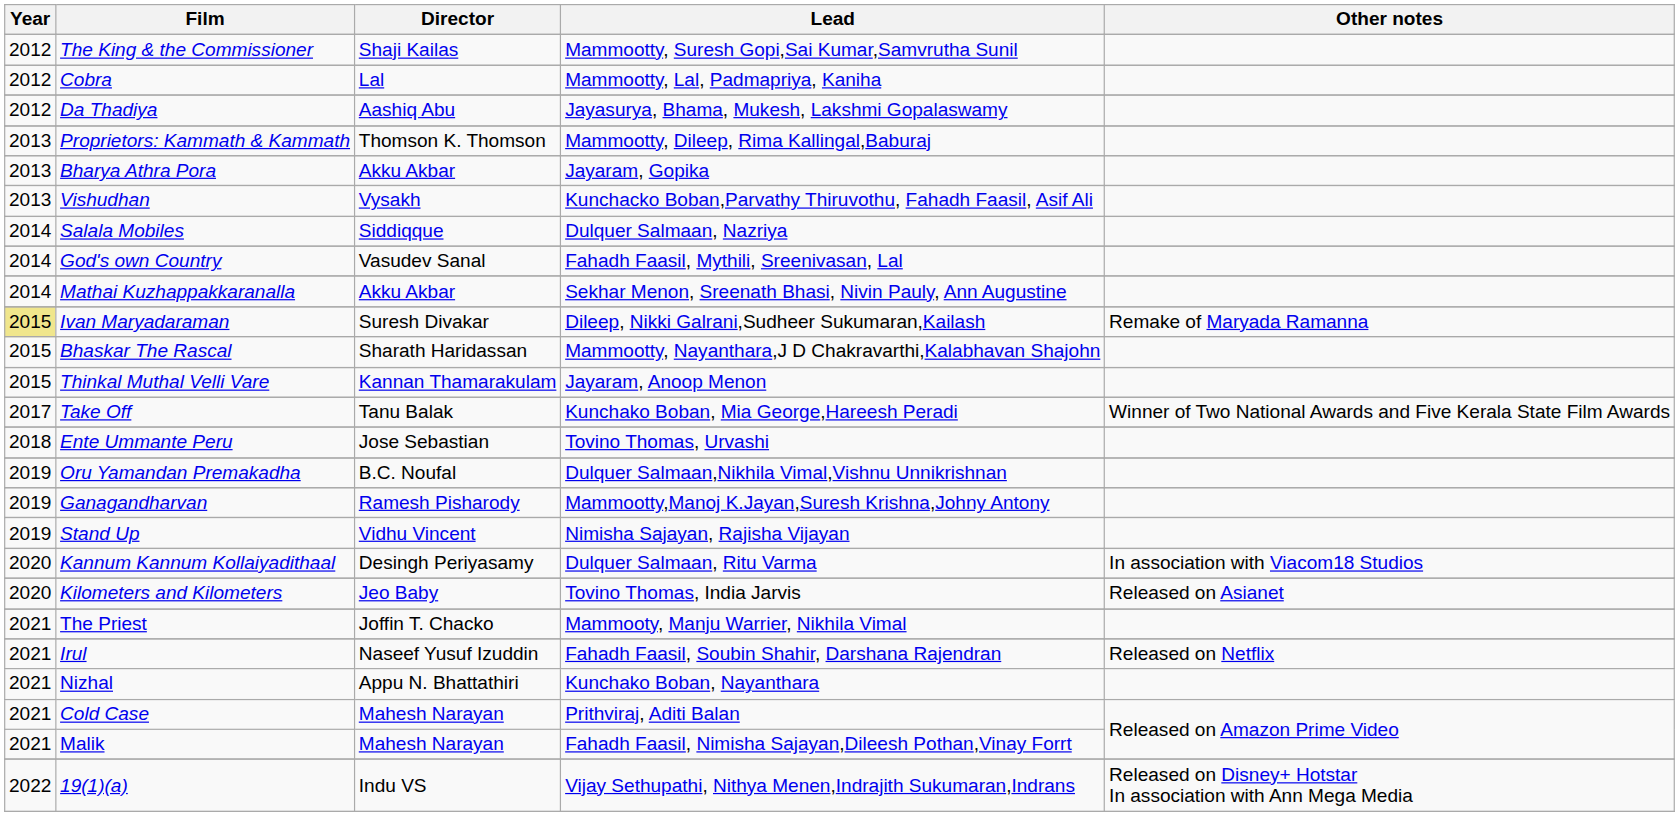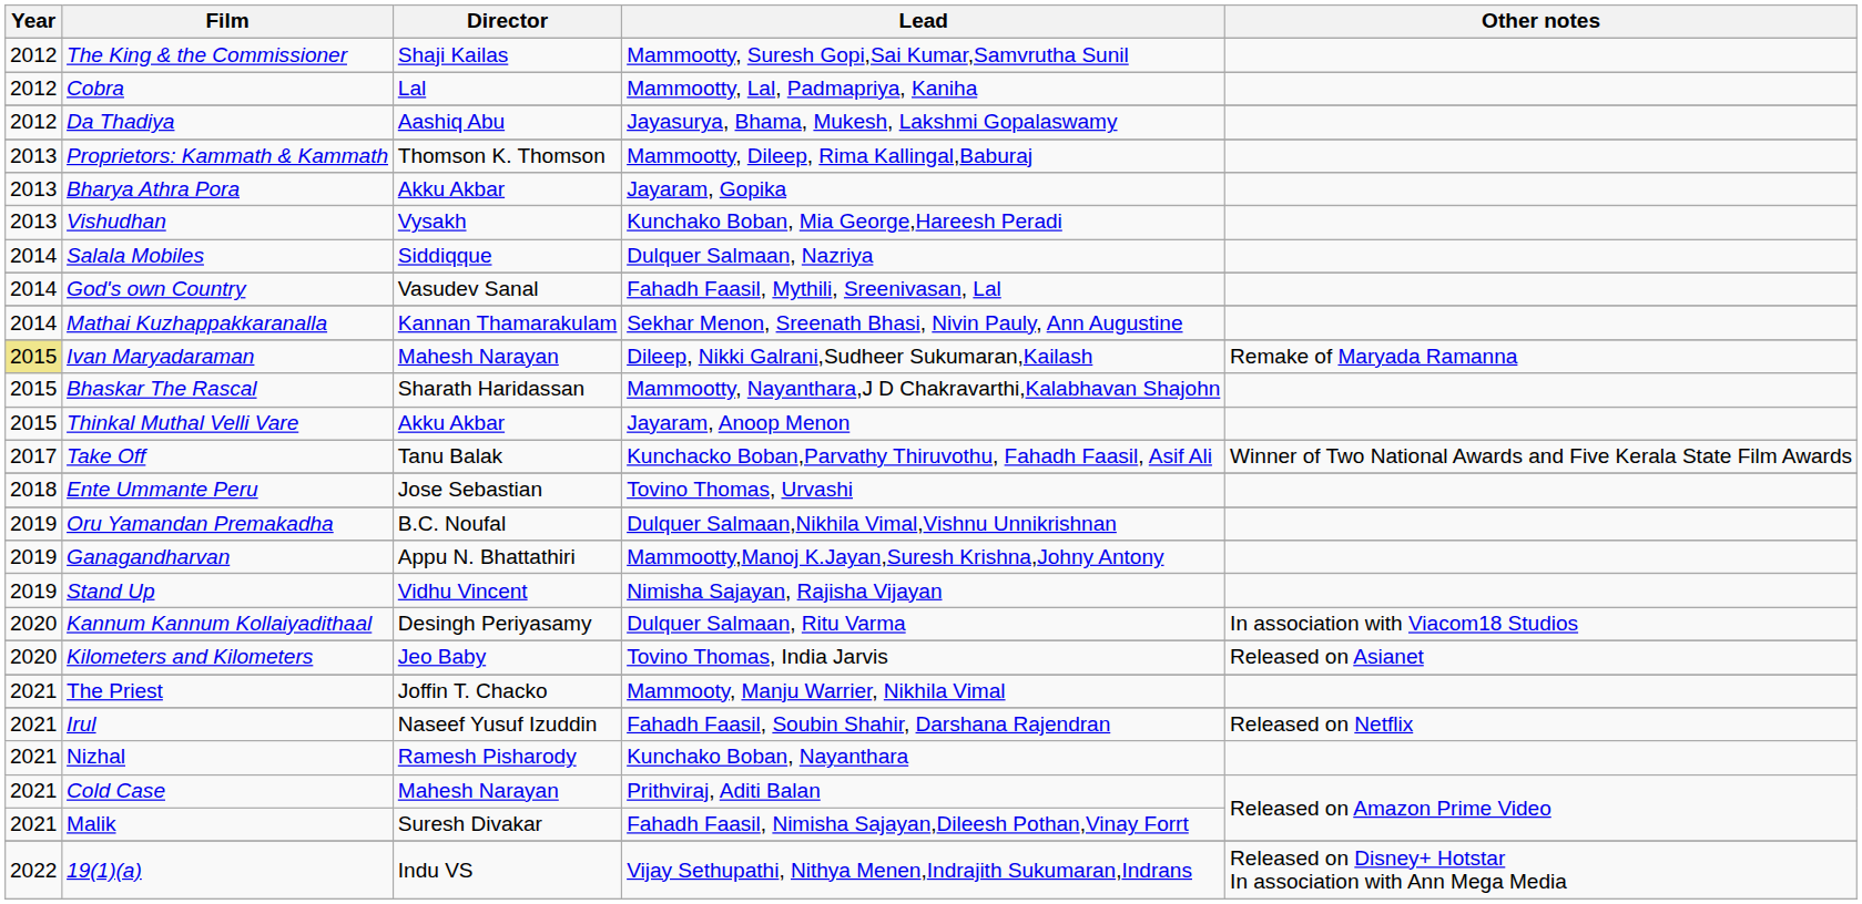Vishudhan | Lead: Kunchacko Boban,Parvathy Thiruvothu, Fahadh Faasil, Asif Ali -> Kunchako Boban, Mia George,Hareesh Peradi
Mathai Kuzhappakkaranalla | Director: Akku Akbar -> Kannan Thamarakulam
Ivan Maryadaraman | Director: Suresh Divakar -> Mahesh Narayan
Thinkal Muthal Velli Vare | Director: Kannan Thamarakulam -> Akku Akbar
Take Off | Lead: Kunchako Boban, Mia George,Hareesh Peradi -> Kunchacko Boban,Parvathy Thiruvothu, Fahadh Faasil, Asif Ali
Ganagandharvan | Director: Ramesh Pisharody -> Appu N. Bhattathiri
Nizhal | Director: Appu N. Bhattathiri -> Ramesh Pisharody
Malik | Director: Mahesh Narayan -> Suresh Divakar
